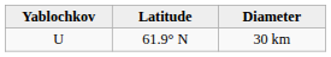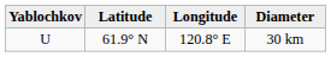+ column: Longitude | 120.8° E
